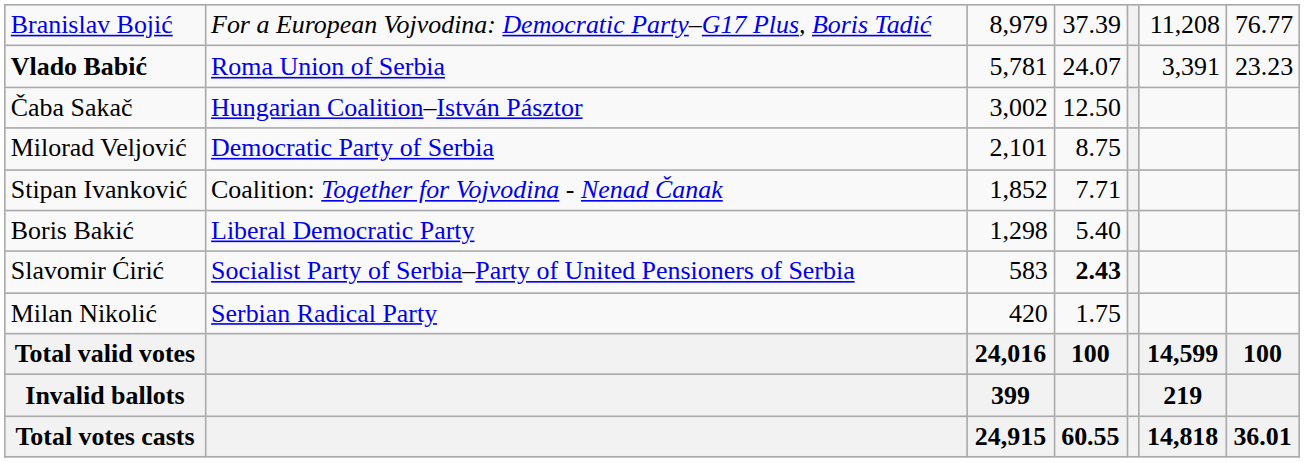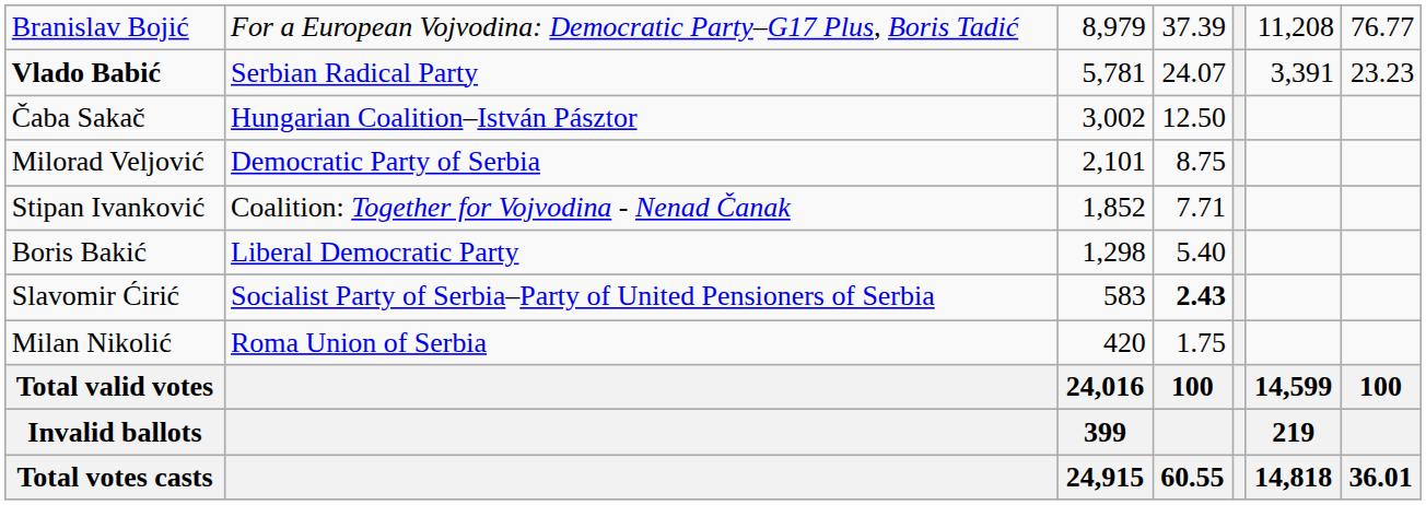Vlado Babić | column 2: Roma Union of Serbia -> Serbian Radical Party
Milan Nikolić | column 2: Serbian Radical Party -> Roma Union of Serbia
